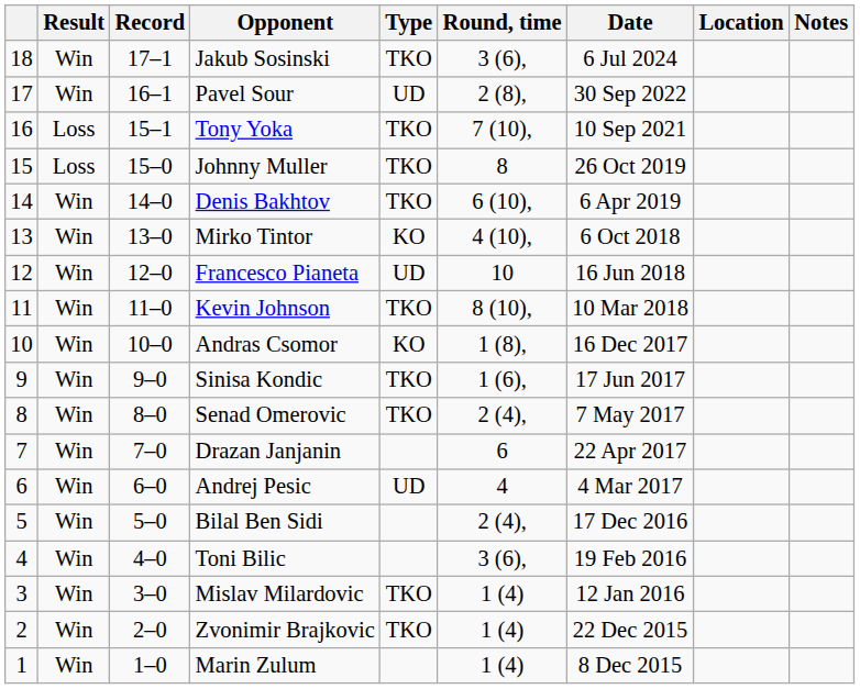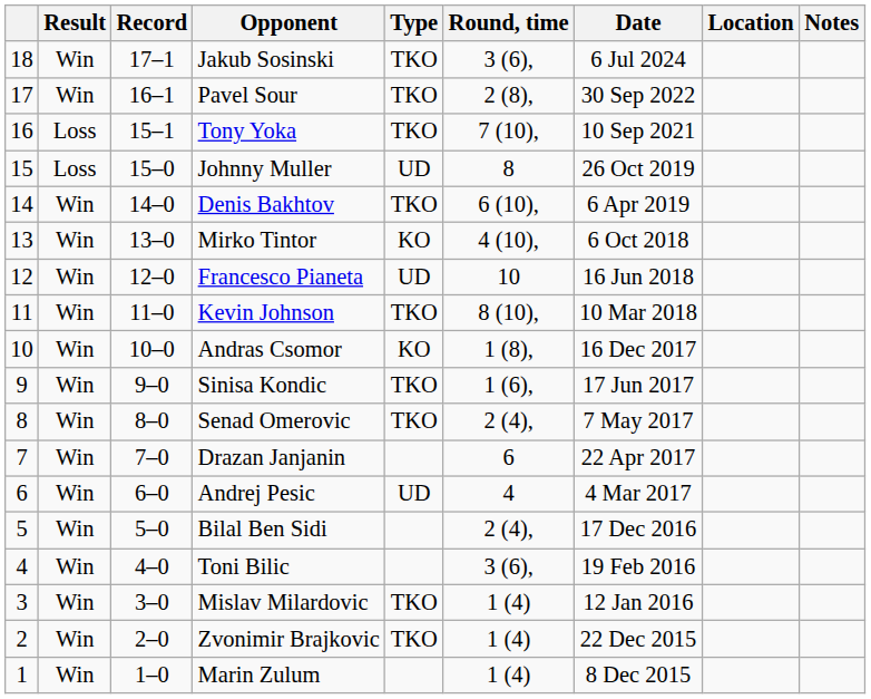Pavel Sour | Type: UD -> TKO
Johnny Muller | Type: TKO -> UD
